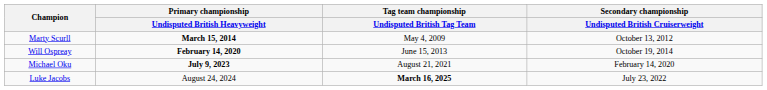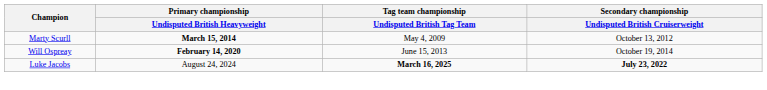- row: Michael Oku | July 9, 2023 | August 21, 2021 | February 14, 2020
Luke Jacobs | Secondary championship / Undisputed British Cruiserweight: normal -> bold
